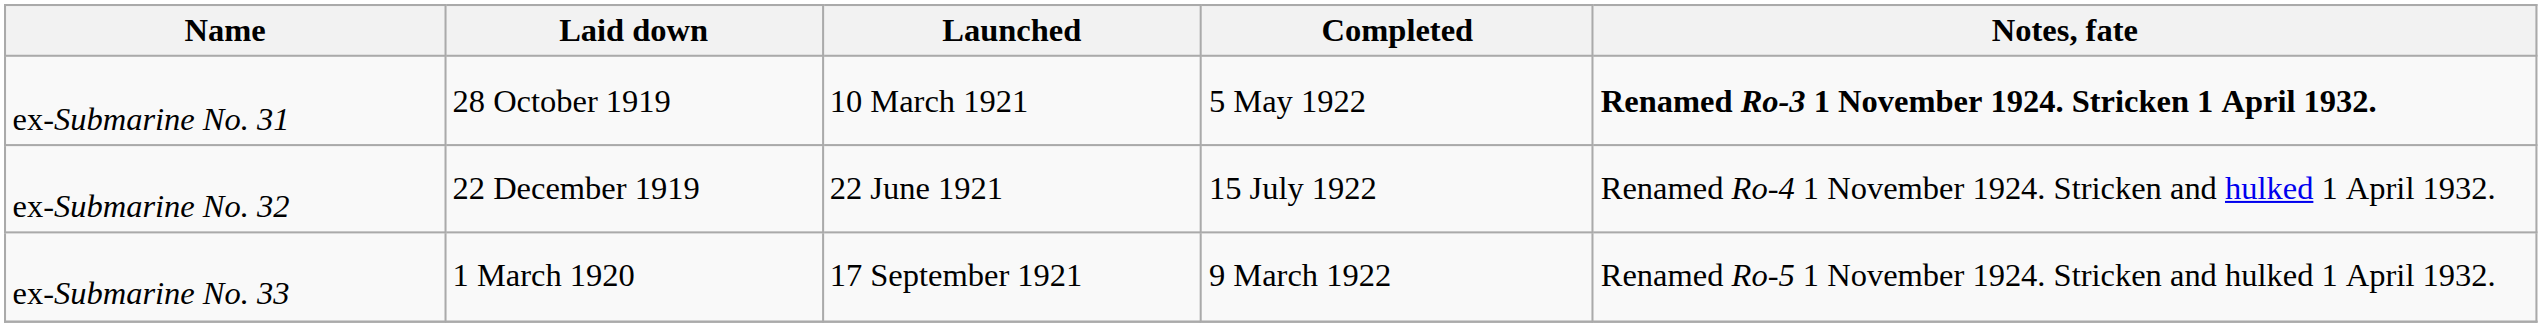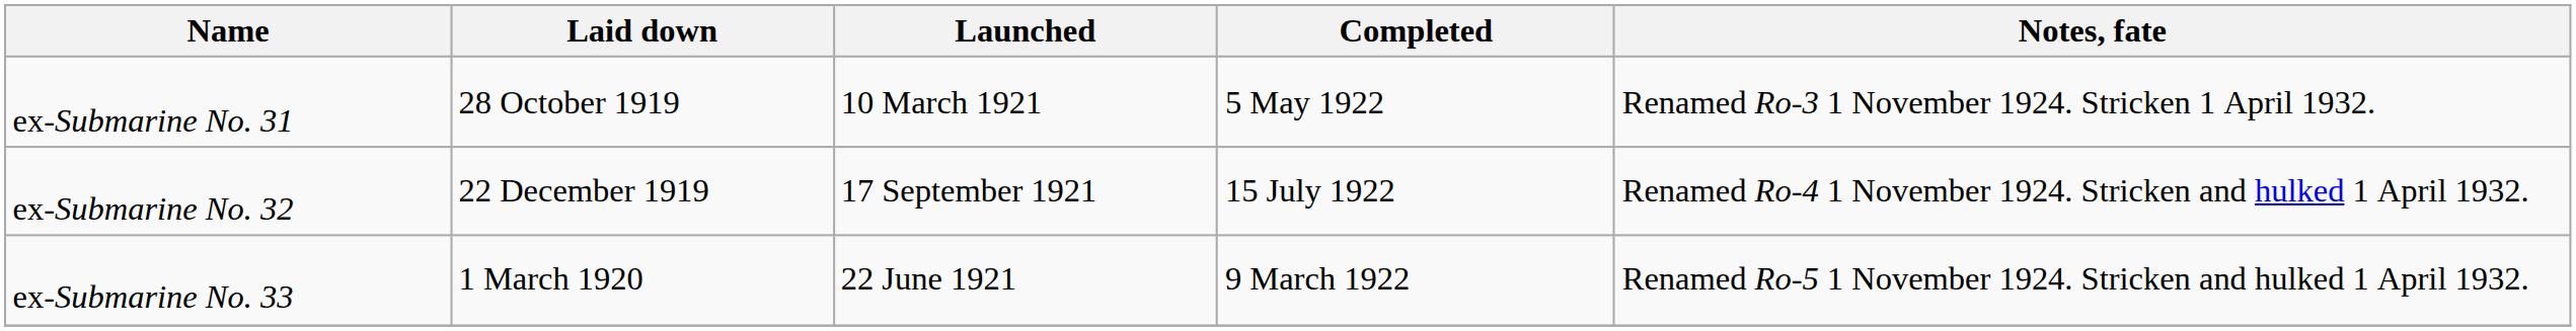ex-Submarine No. 31 | Notes, fate: bold -> normal
ex-Submarine No. 32 | Launched: 22 June 1921 -> 17 September 1921
ex-Submarine No. 33 | Launched: 17 September 1921 -> 22 June 1921
